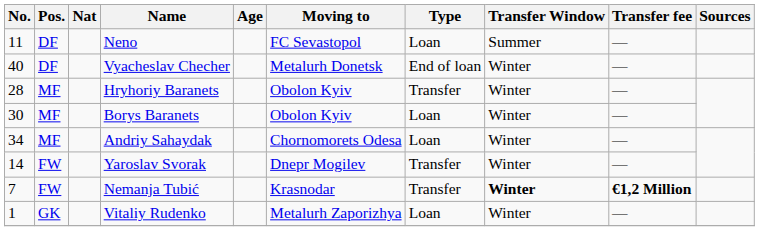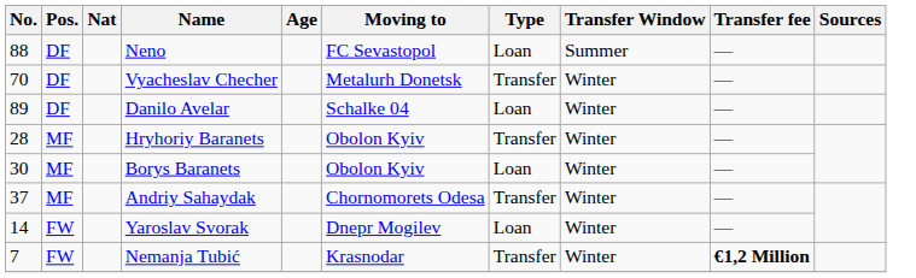Neno | No.: 11 -> 88
Vyacheslav Checher | No.: 40 -> 70
Vyacheslav Checher | Type: End of loan -> Transfer
+ row: 89 | DF | Danilo Avelar | Schalke 04 | Loan | Winter | —
Andriy Sahaydak | No.: 34 -> 37
Andriy Sahaydak | Type: Loan -> Transfer
Yaroslav Svorak | Type: Transfer -> Loan
Nemanja Tubić | Transfer Window: bold -> normal
- row: 1 | GK | Vitaliy Rudenko | Metalurh Zaporizhya | Loan | Winter | —
